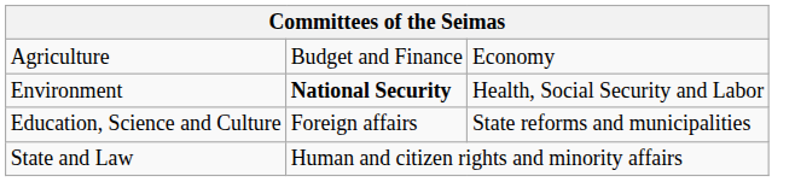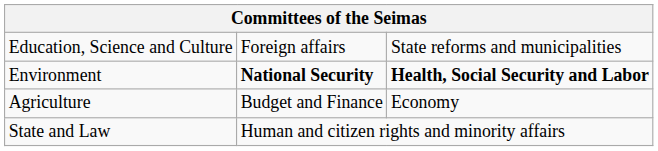rows swapped: Agriculture <-> Education, Science and Culture
Environment | column 3: normal -> bold
